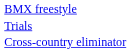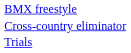rows swapped: Cross-country eliminator <-> Trials
